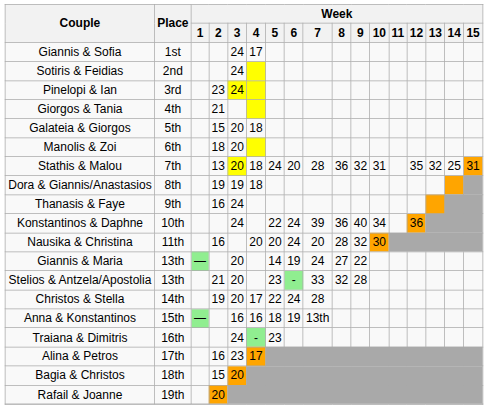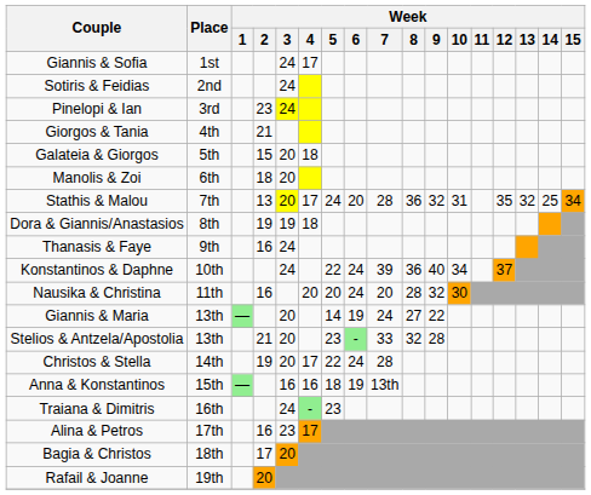Stathis & Malou | Week / 4: 18 -> 17
Stathis & Malou | Week / 15: 31 -> 34
Konstantinos & Daphne | Week / 12: 36 -> 37
Bagia & Christos | Week / 2: 15 -> 17
